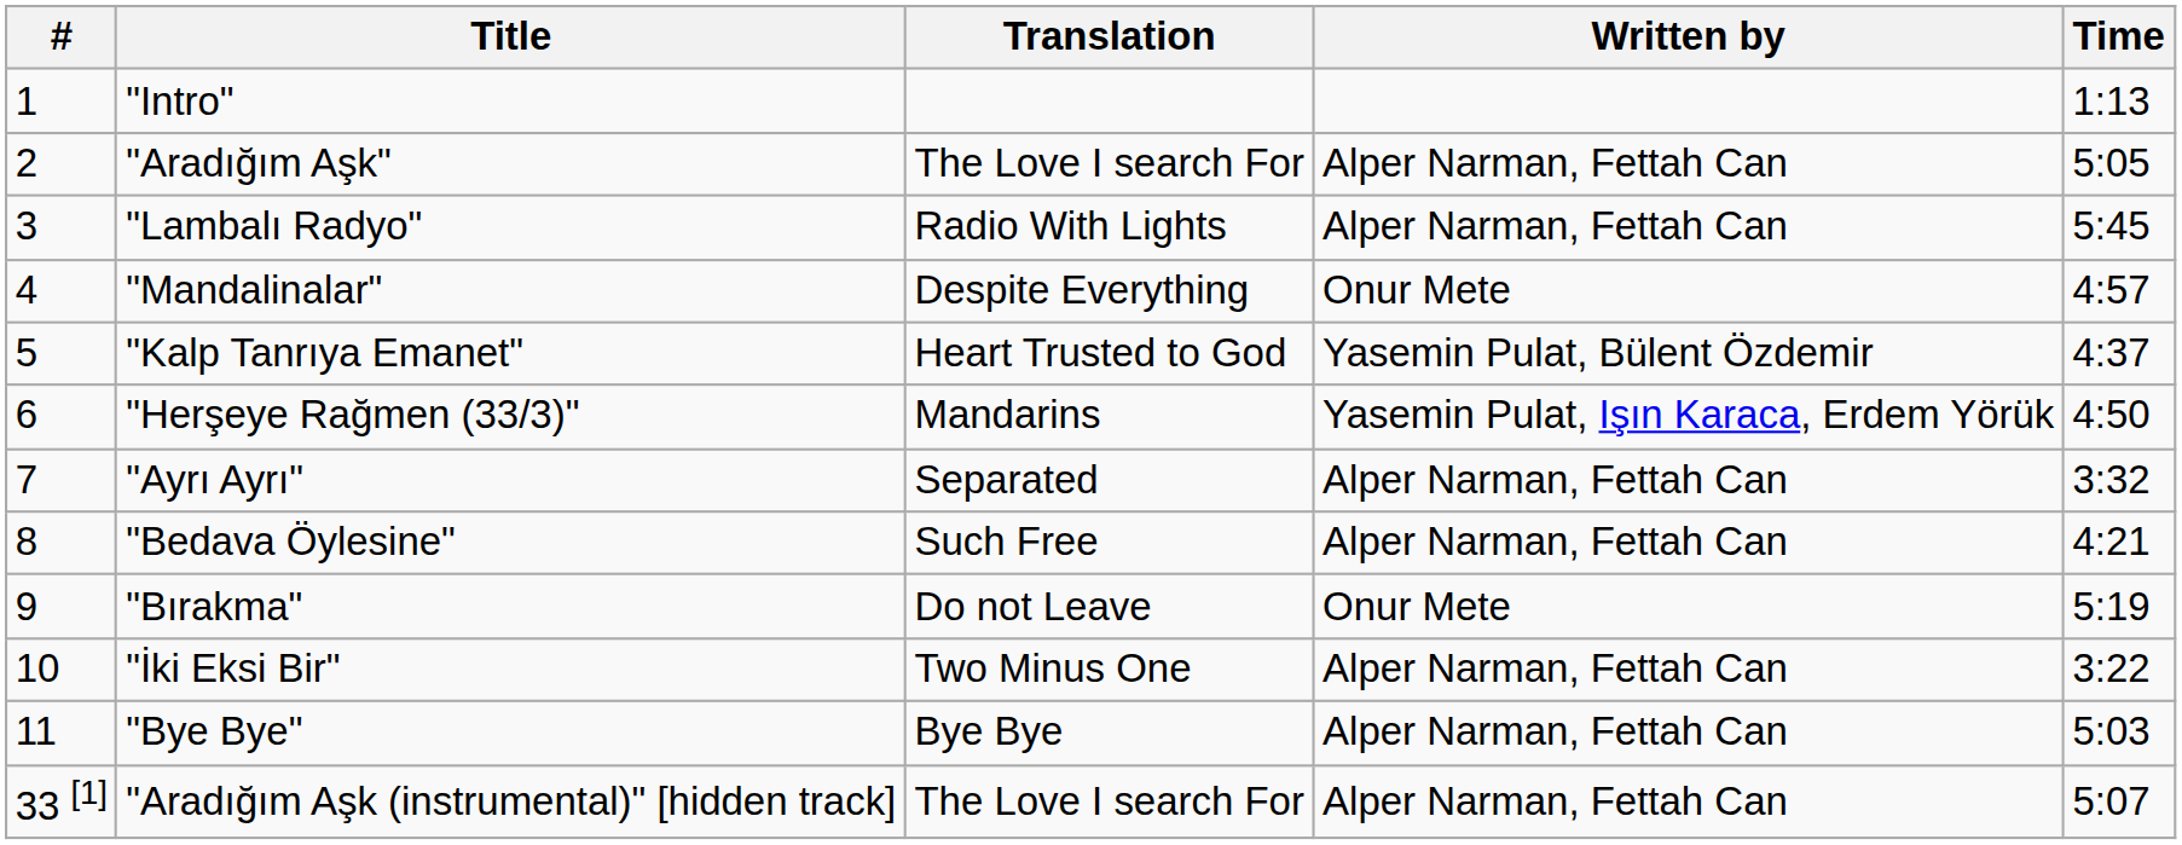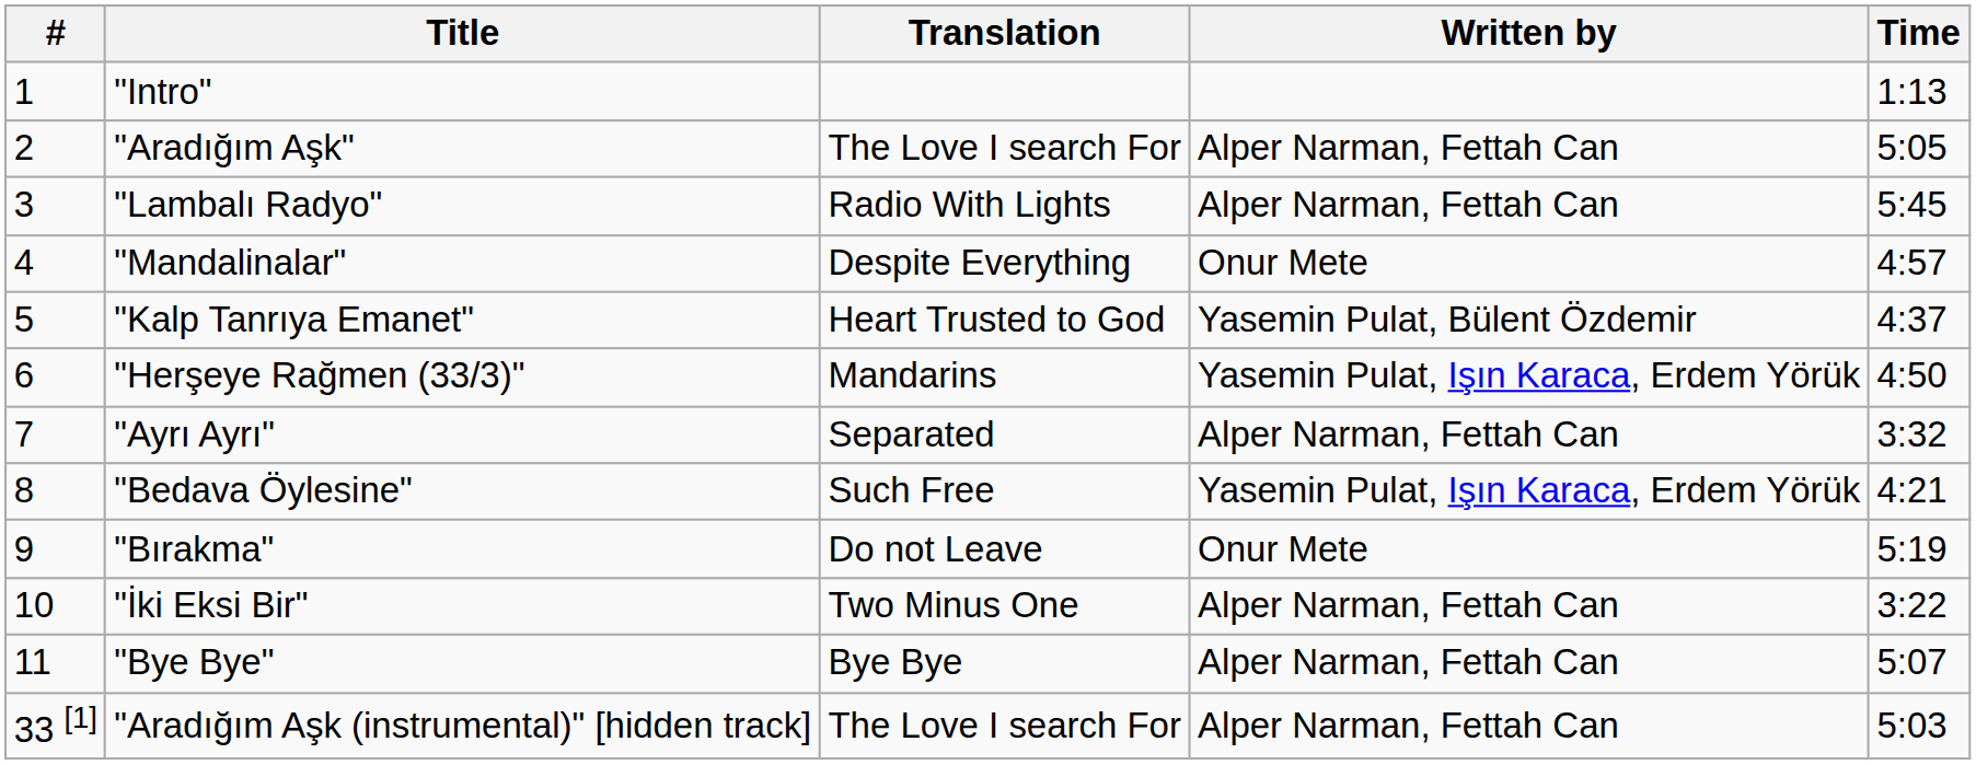"Bedava Öylesine" | Written by: Alper Narman, Fettah Can -> Yasemin Pulat, Işın Karaca, Erdem Yörük
"Bye Bye" | Time: 5:03 -> 5:07
"Aradığım Aşk (instrumental)" [hidden track] | Time: 5:07 -> 5:03
